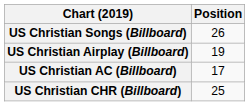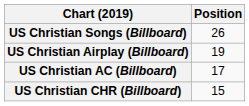US Christian CHR (Billboard) | Position: 25 -> 15
